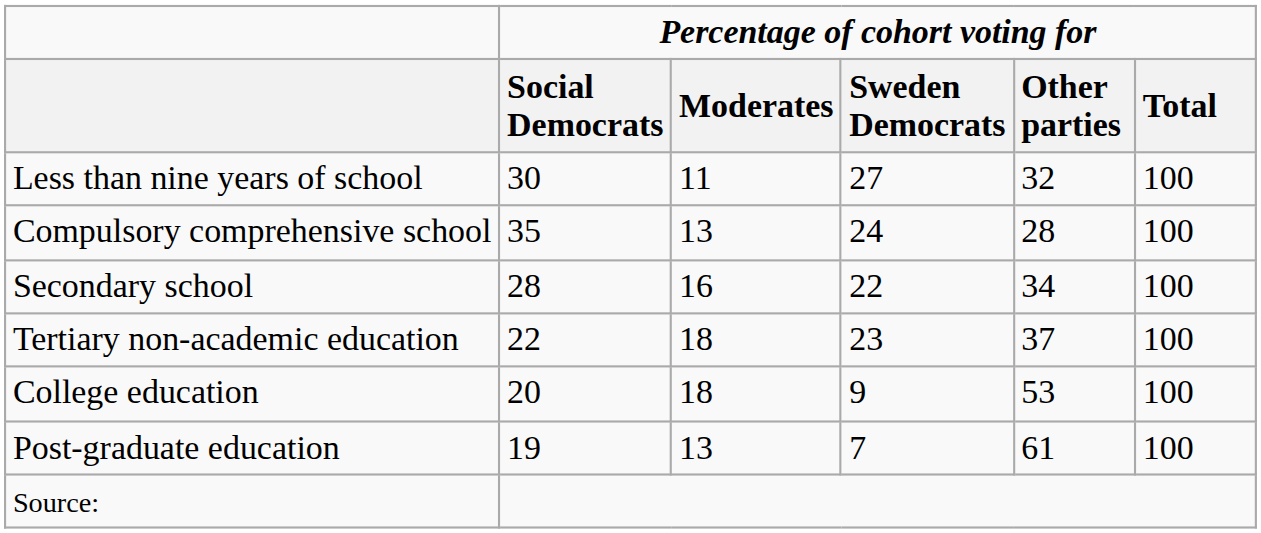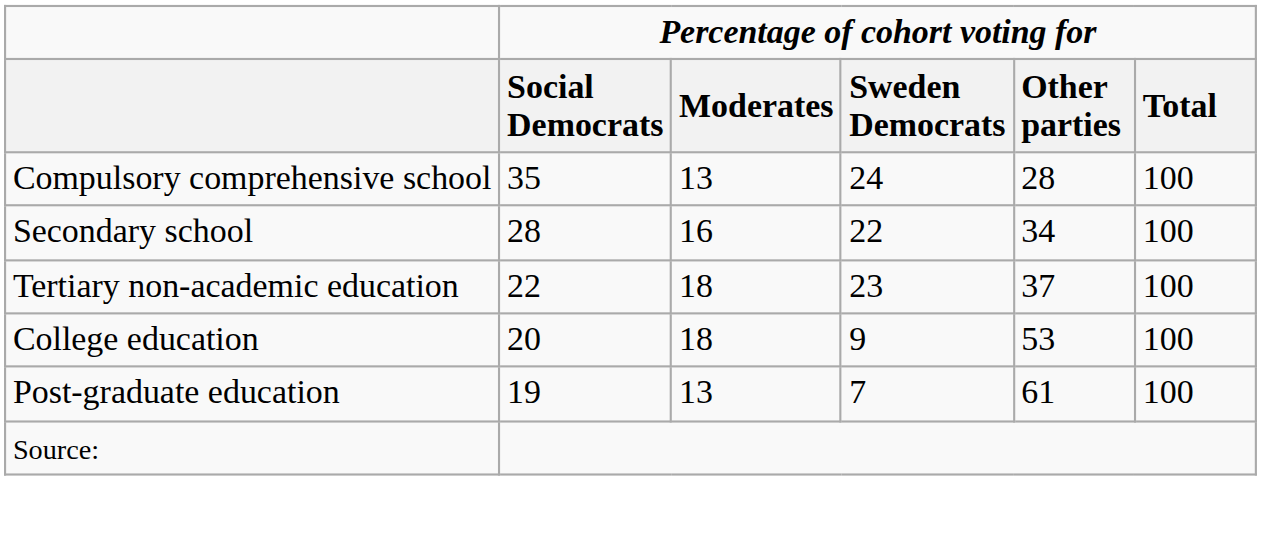- row: Less than nine years of school | 30 | 11 | 27 | 32 | 100
